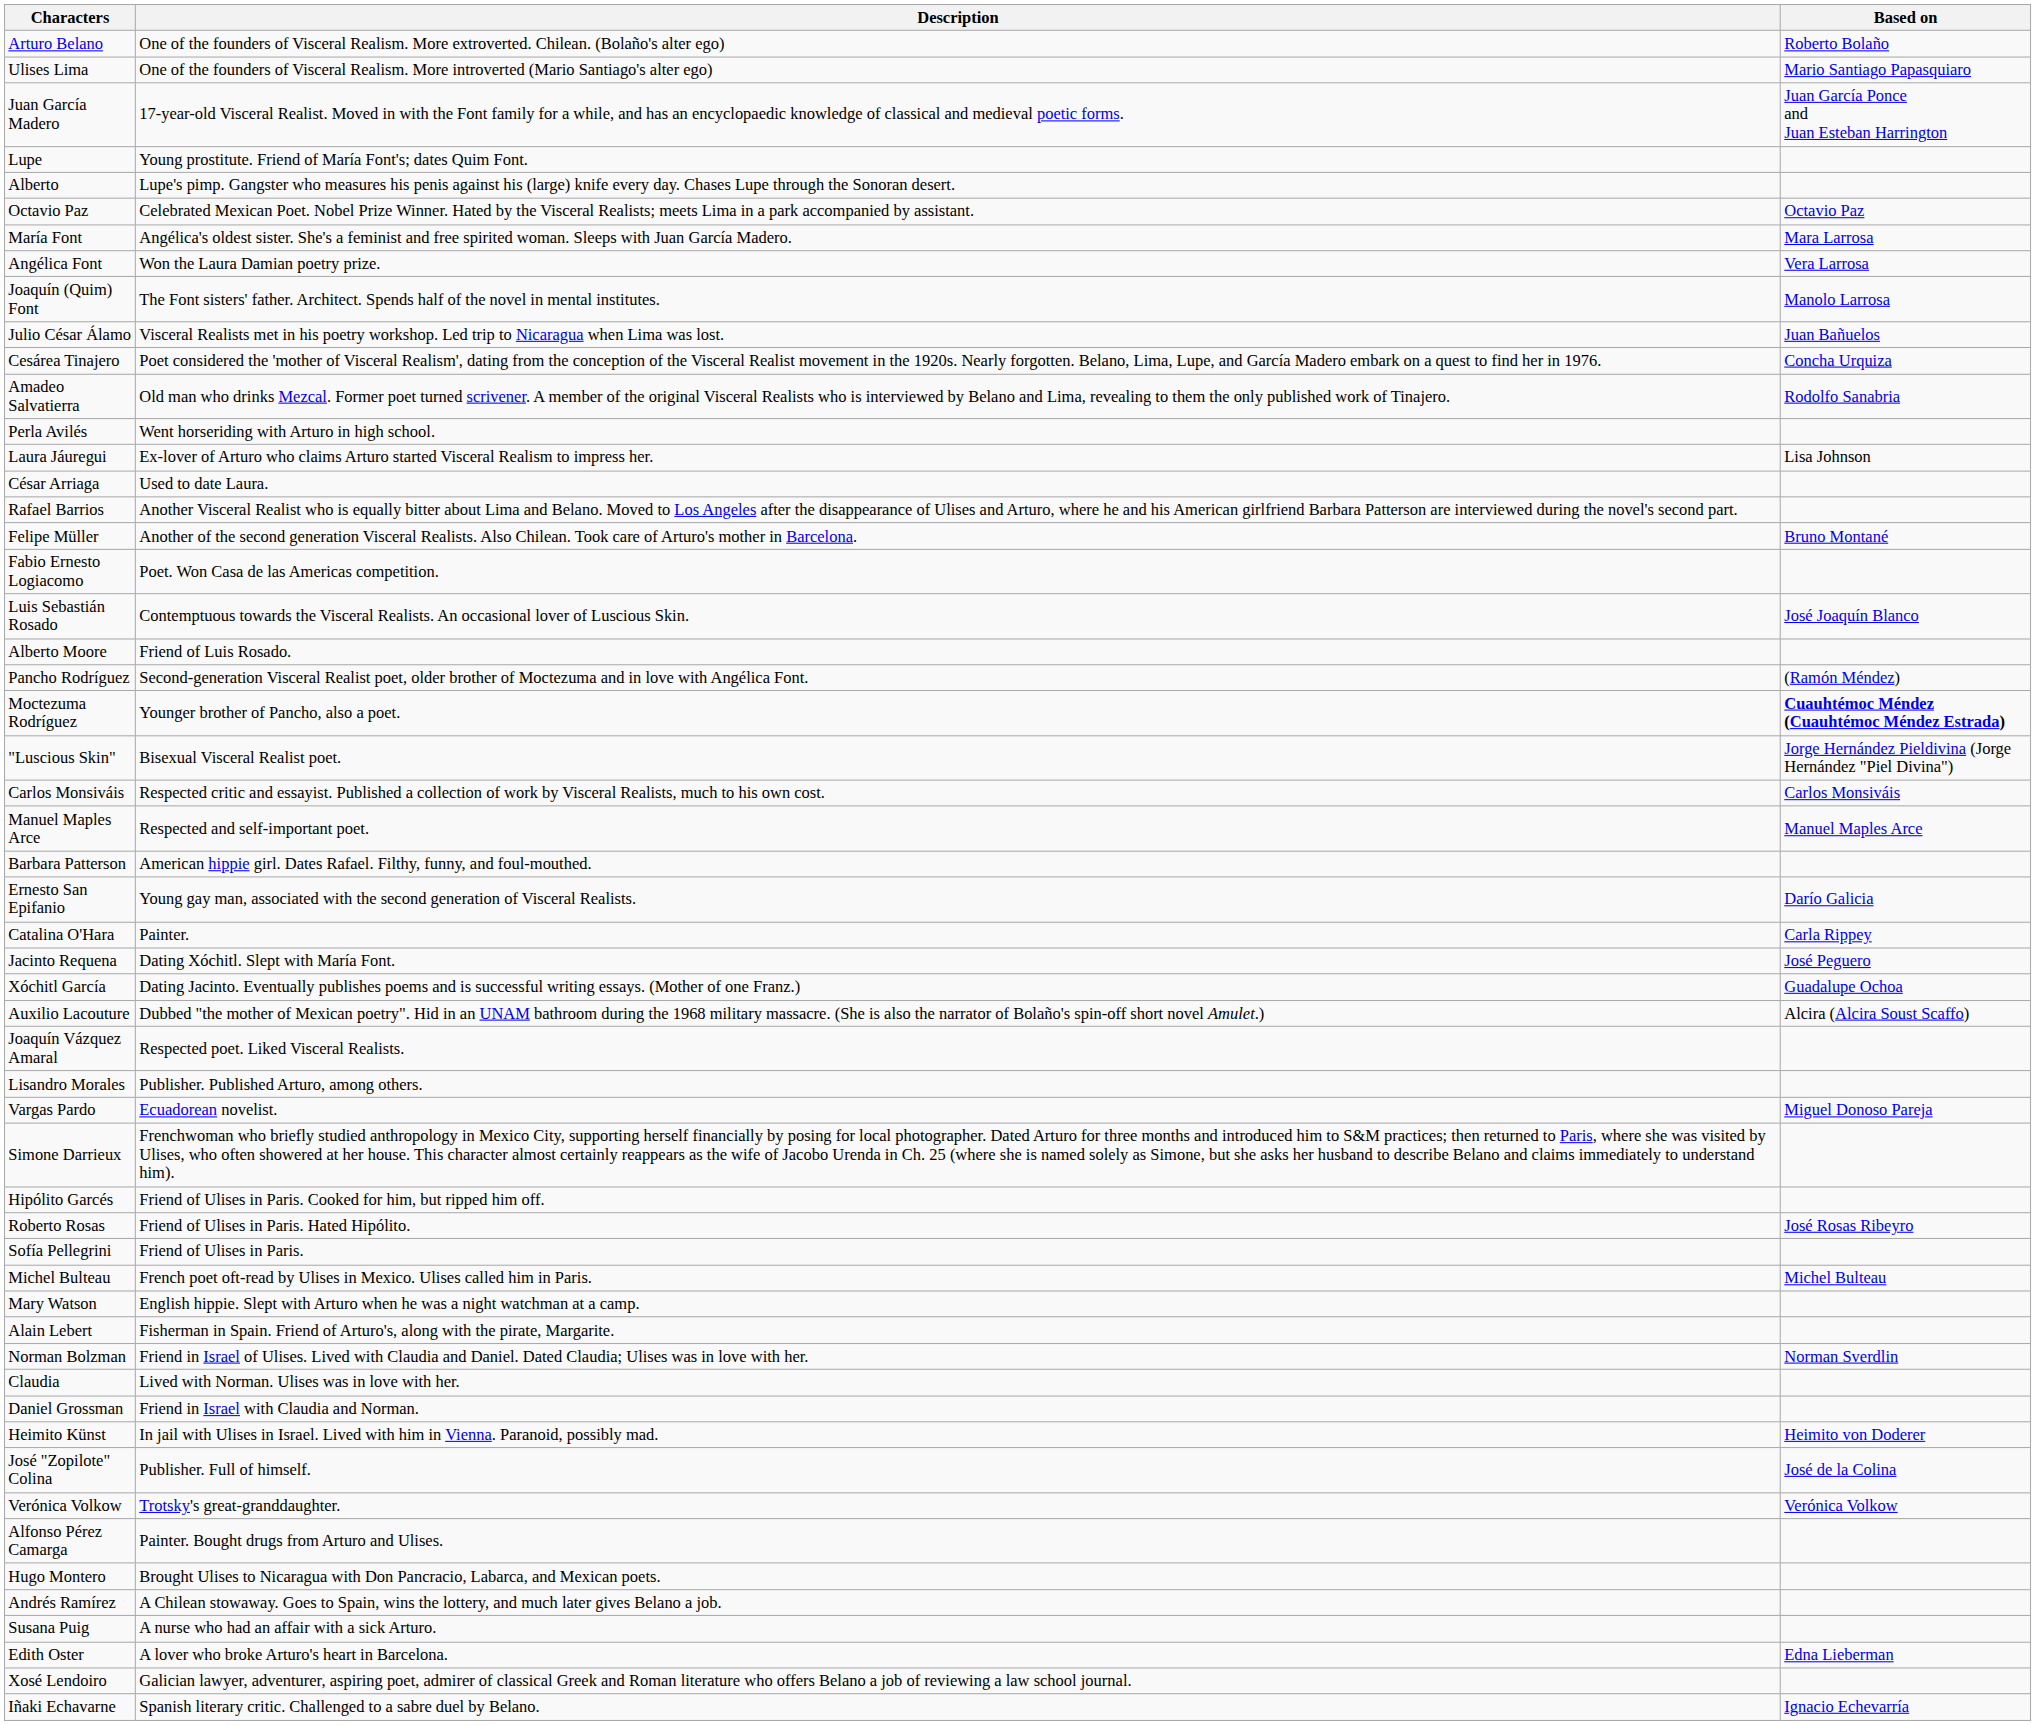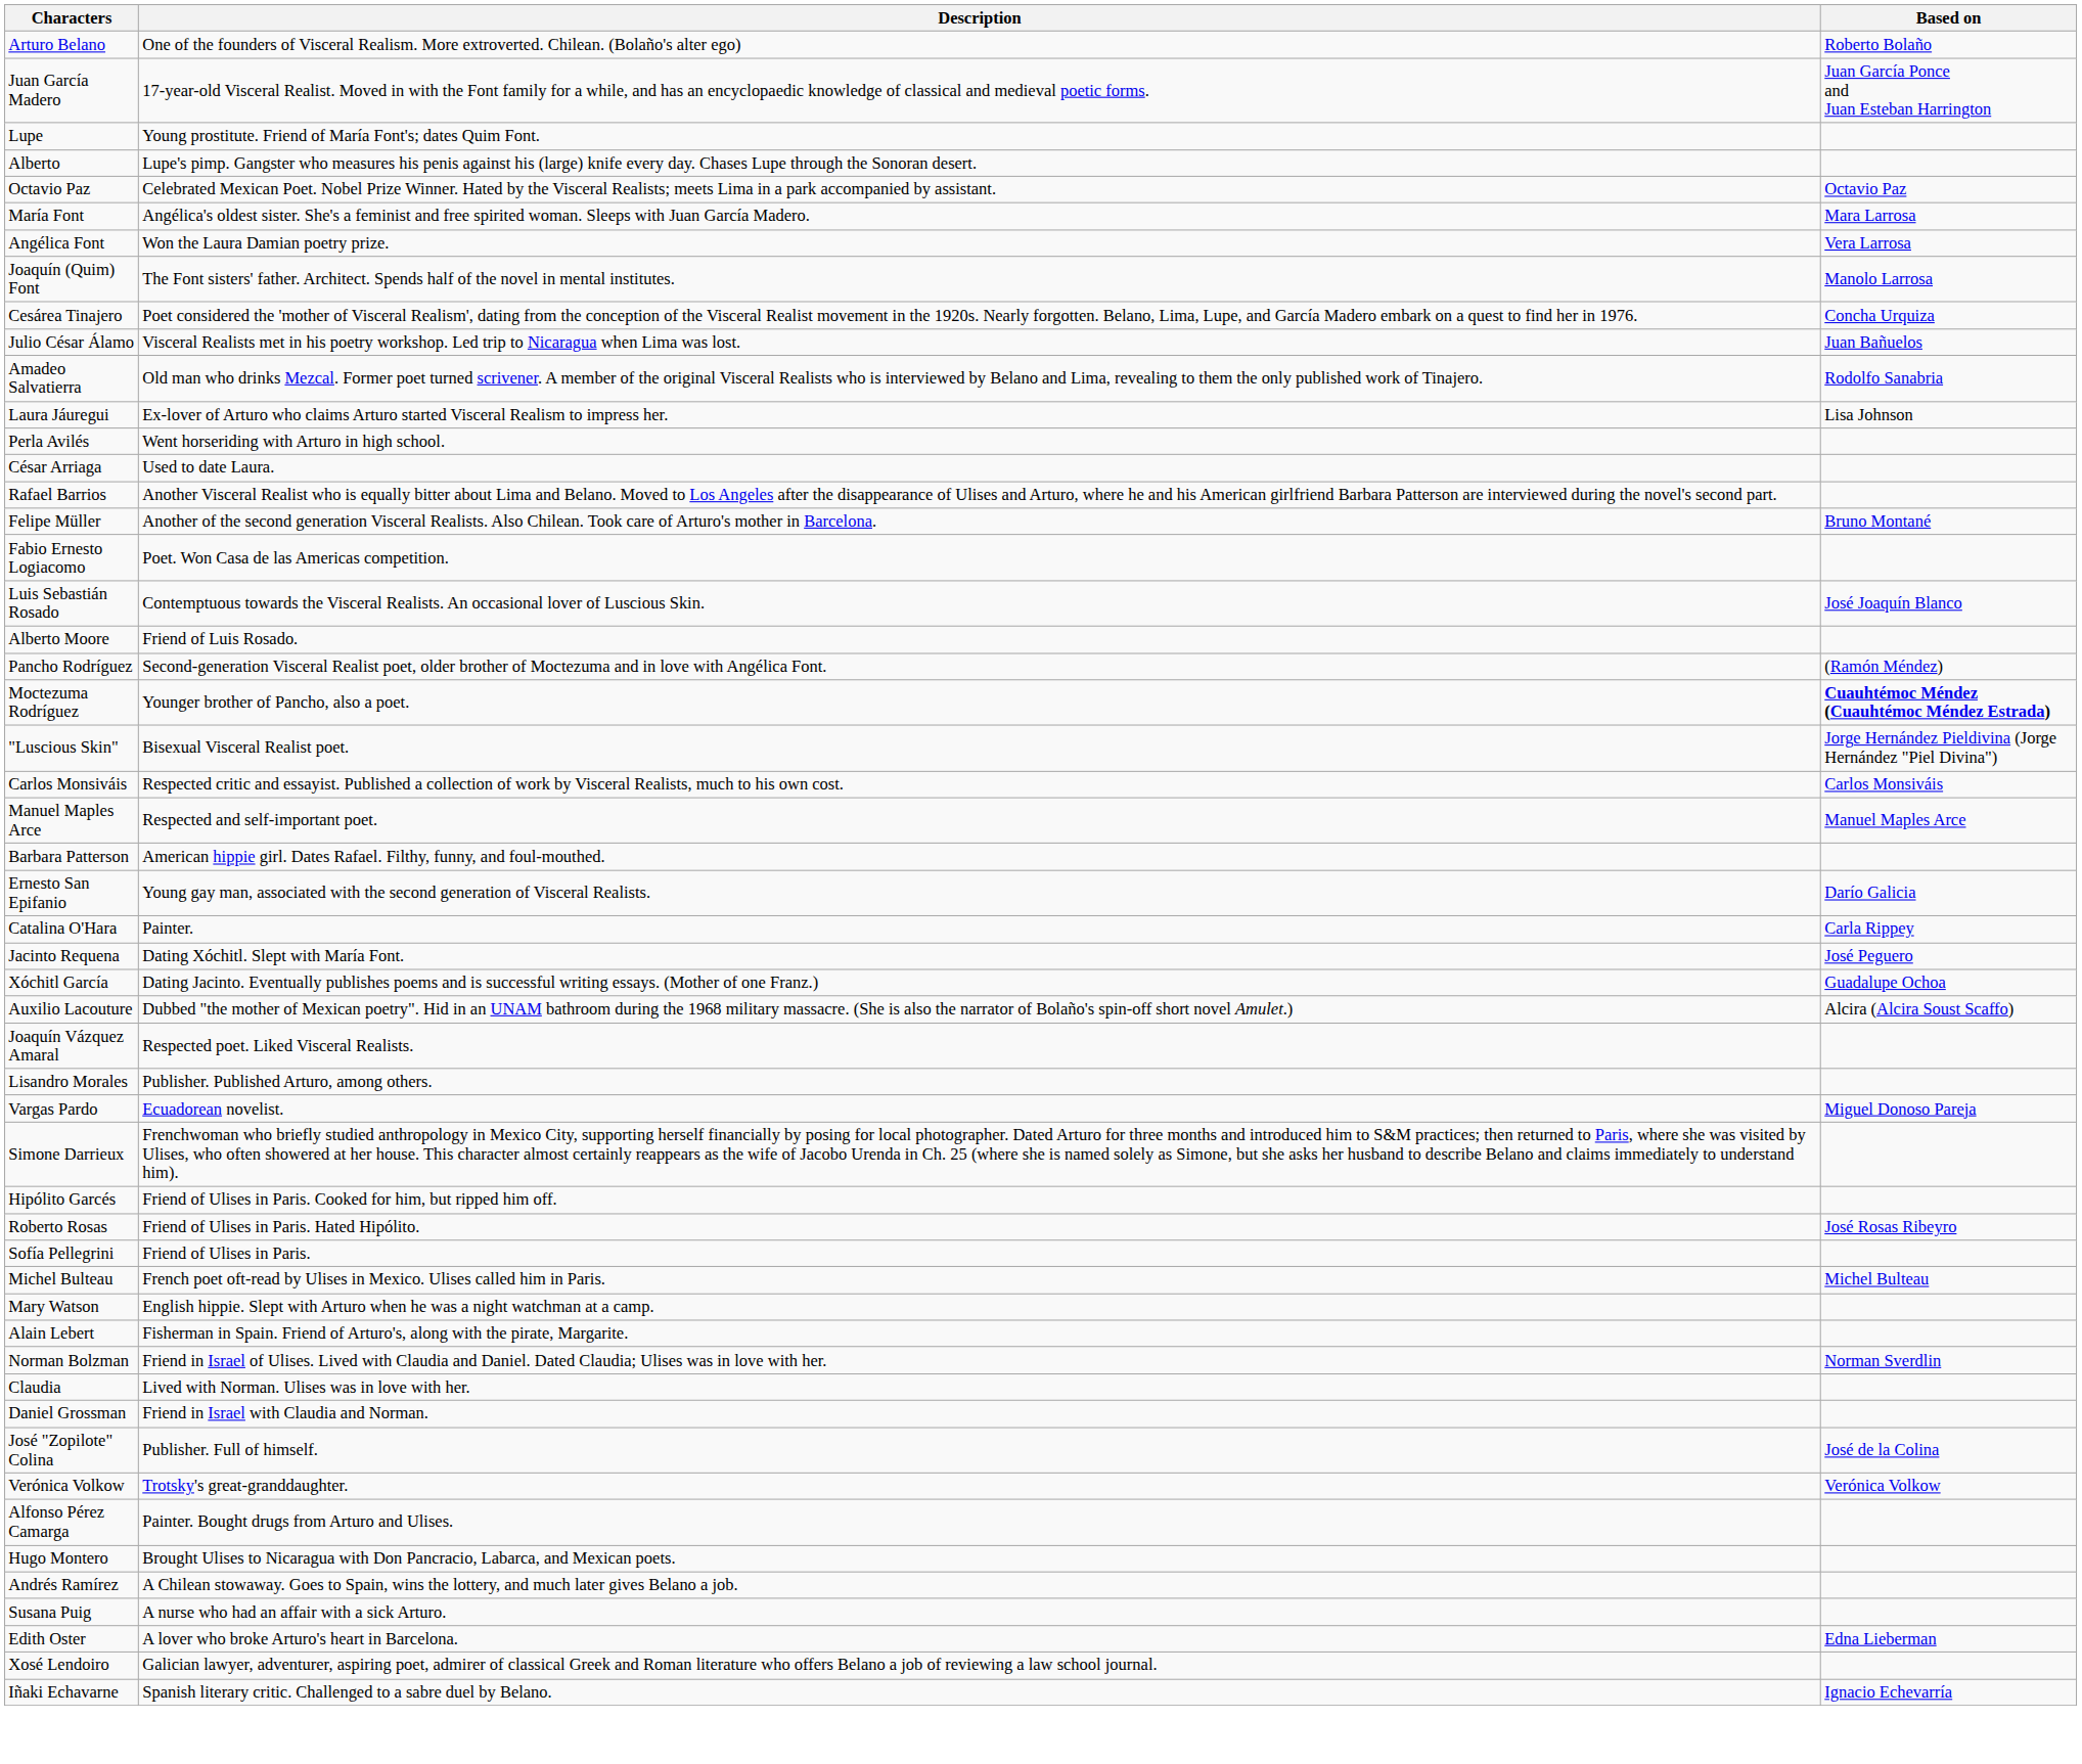- row: Ulises Lima | One of the founders of Visceral Realism. More introverted (Mario Santiago's alter ego) | Mario Santiago Papasquiaro
rows swapped: Julio César Álamo <-> Cesárea Tinajero
rows swapped: Perla Avilés <-> Laura Jáuregui
- row: Heimito Künst | In jail with Ulises in Israel. Lived with him in Vienna. Paranoid, possibly mad. | Heimito von Doderer
